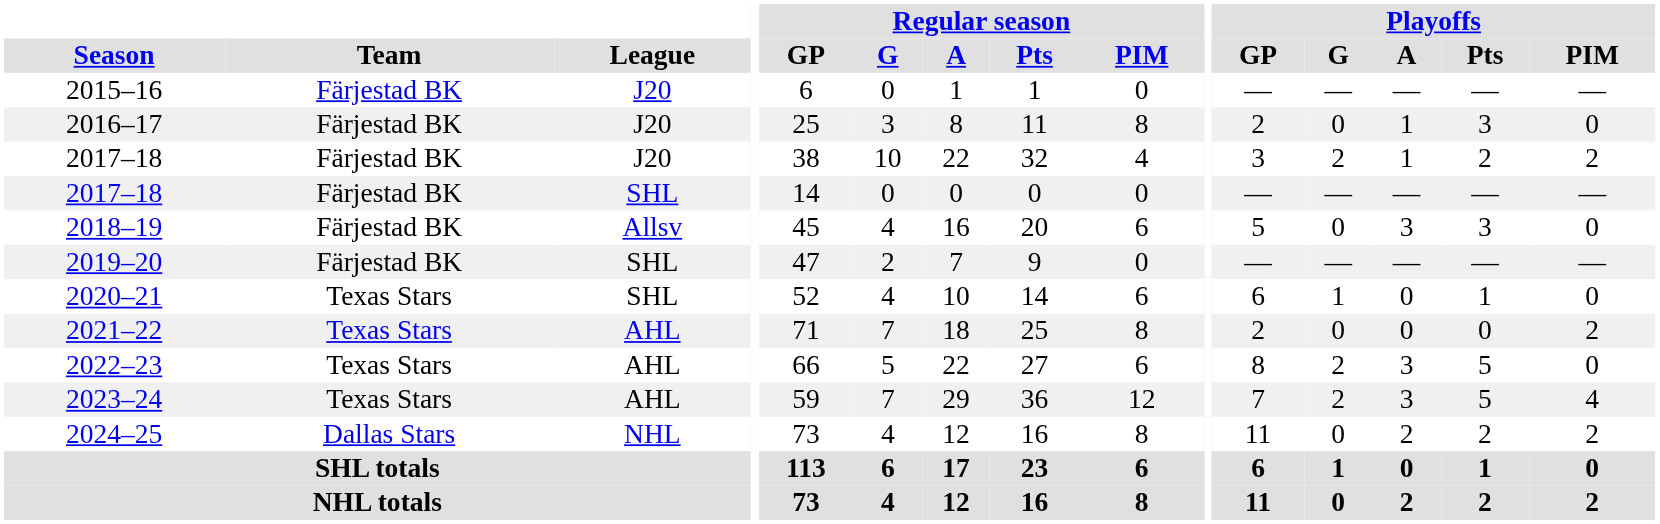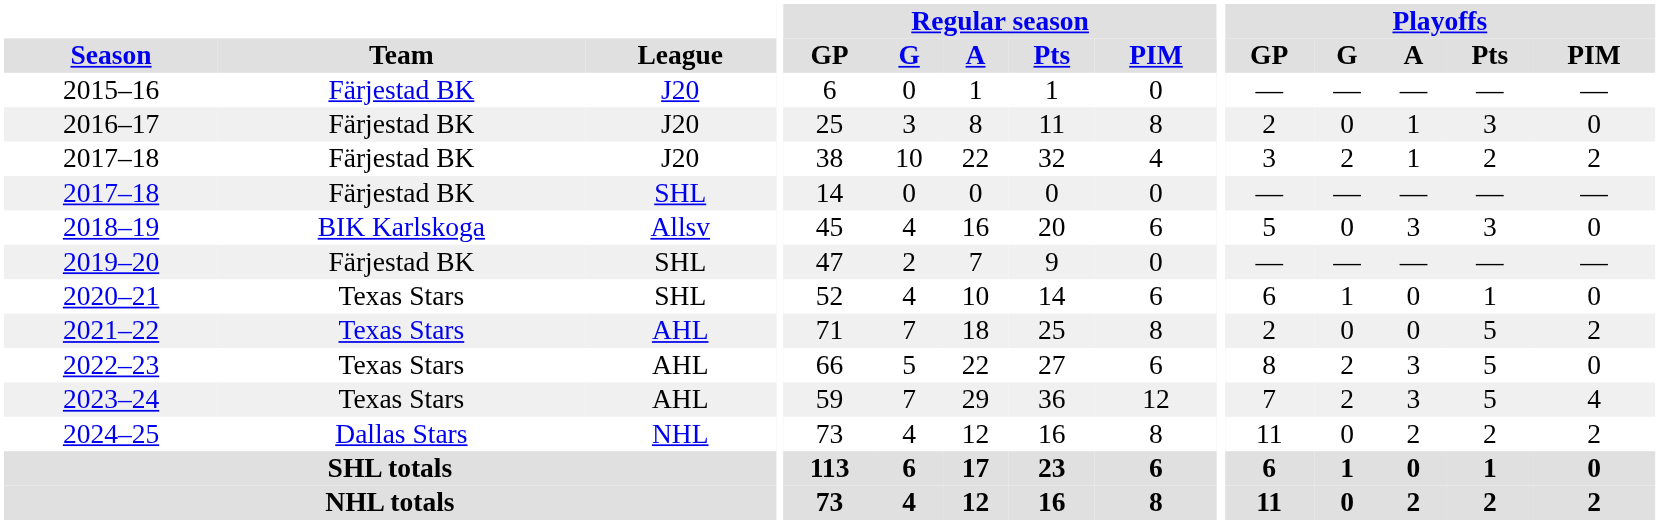2018–19 | Team: Färjestad BK -> BIK Karlskoga
2021–22 | Playoffs / Pts: 0 -> 5
